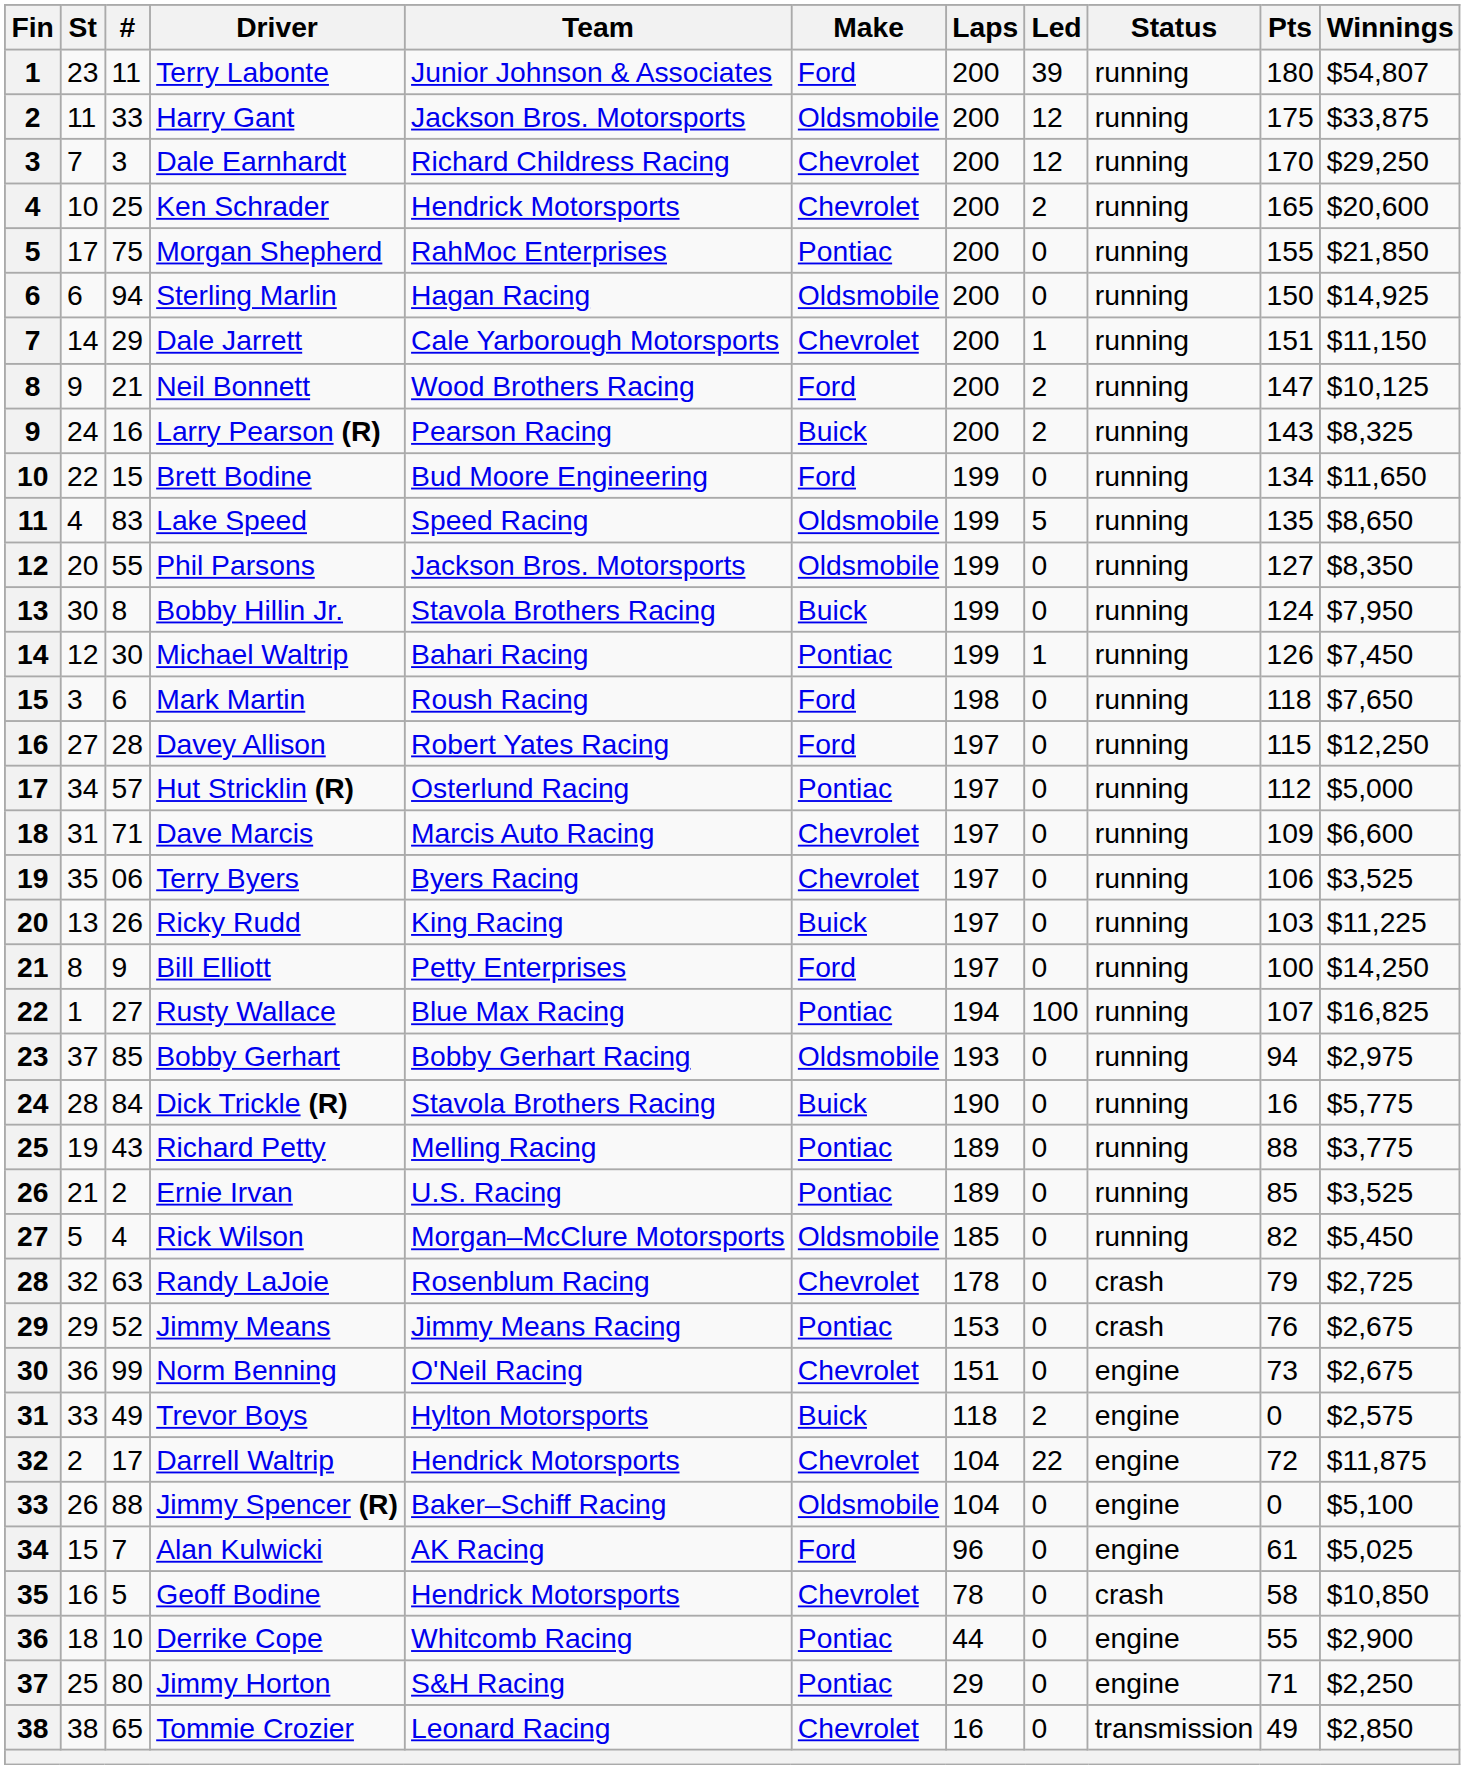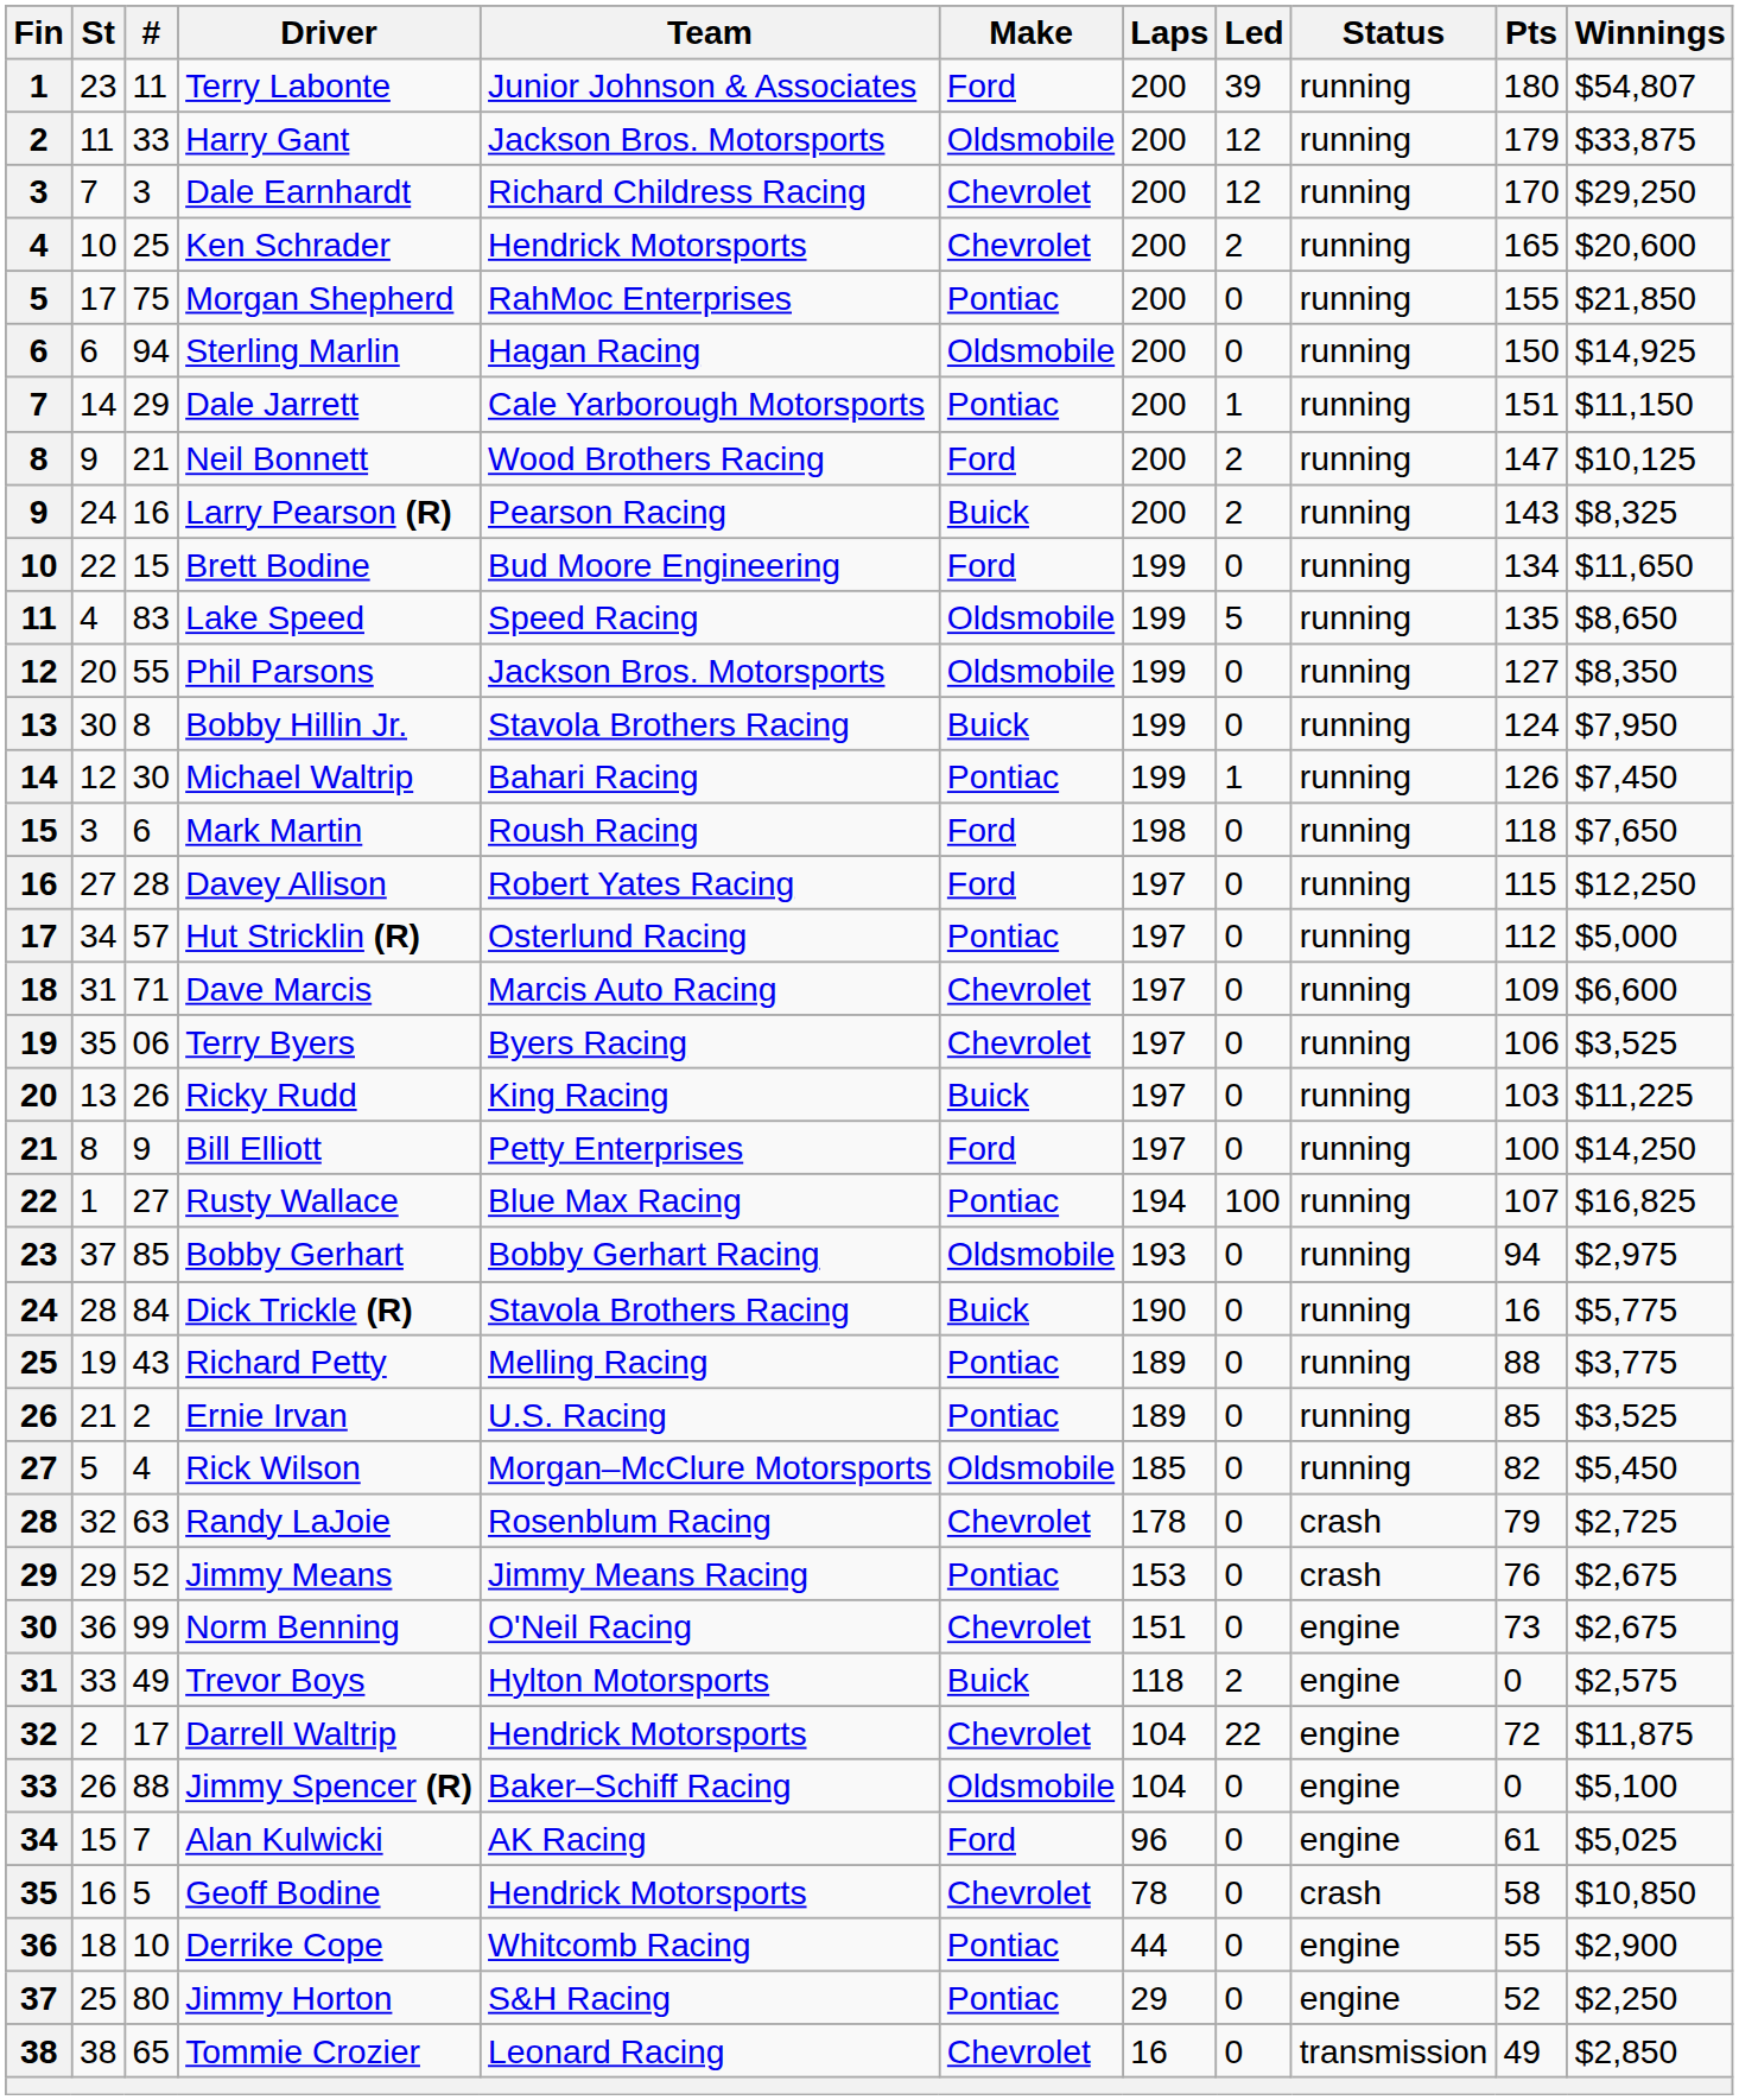Harry Gant | Pts: 175 -> 179
Dale Jarrett | Make: Chevrolet -> Pontiac
Jimmy Horton | Pts: 71 -> 52
